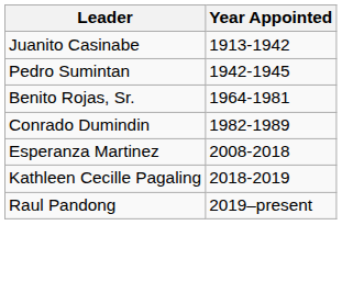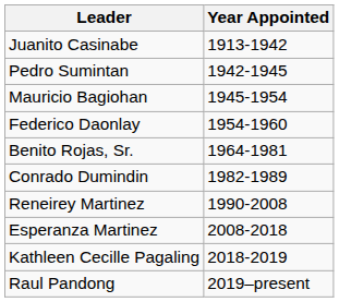+ row: Mauricio Bagiohan | 1945-1954
+ row: Federico Daonlay | 1954-1960
+ row: Reneirey Martinez | 1990-2008
